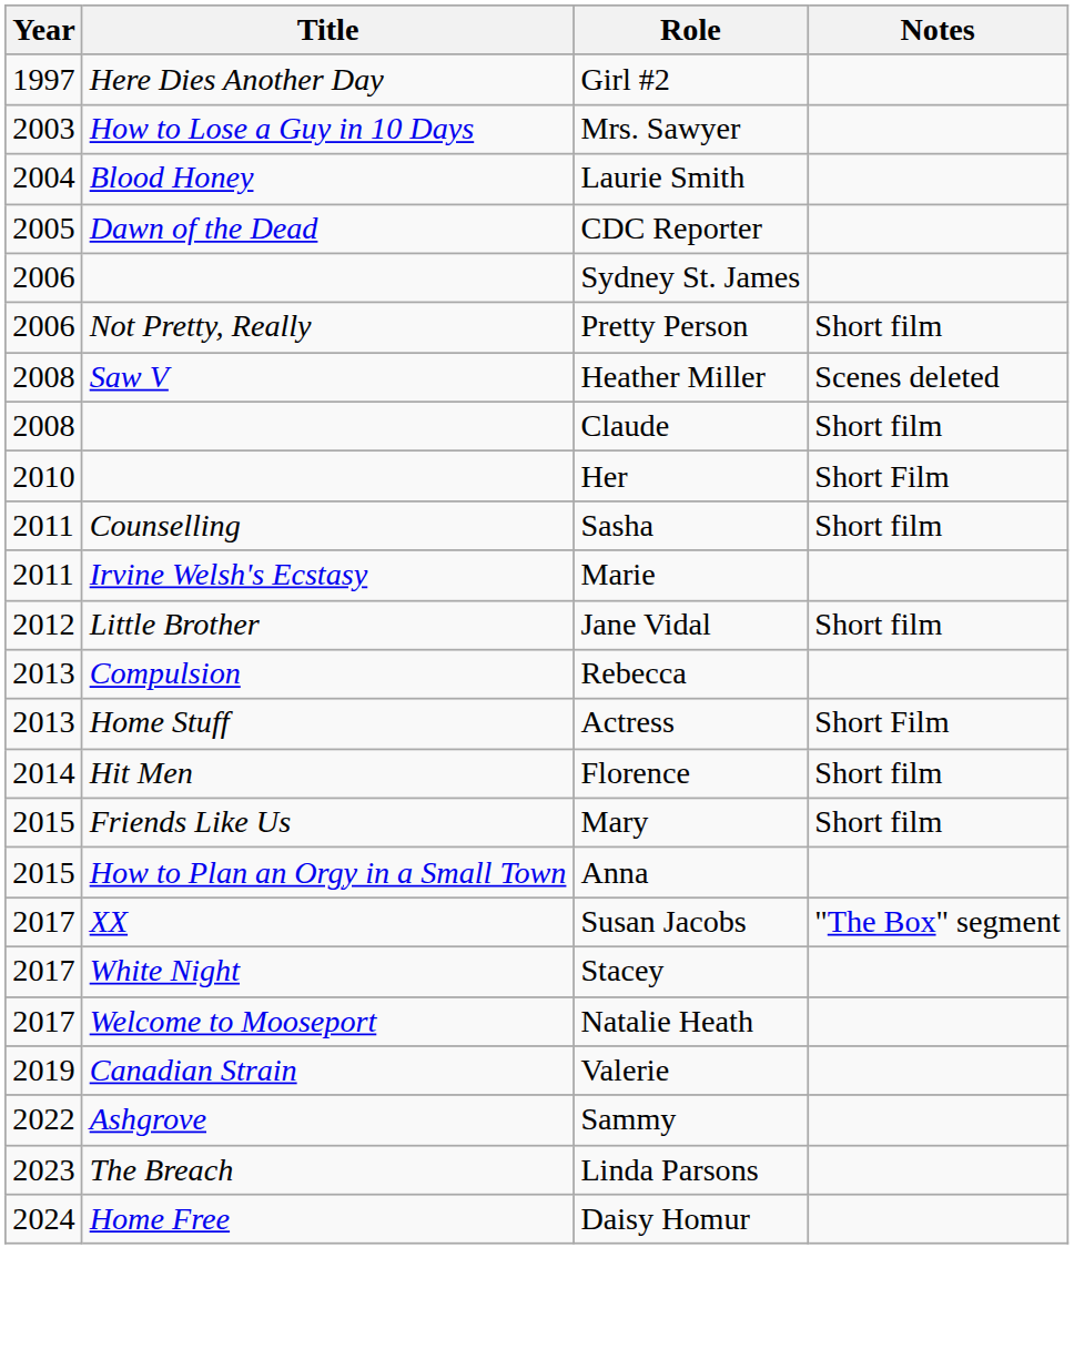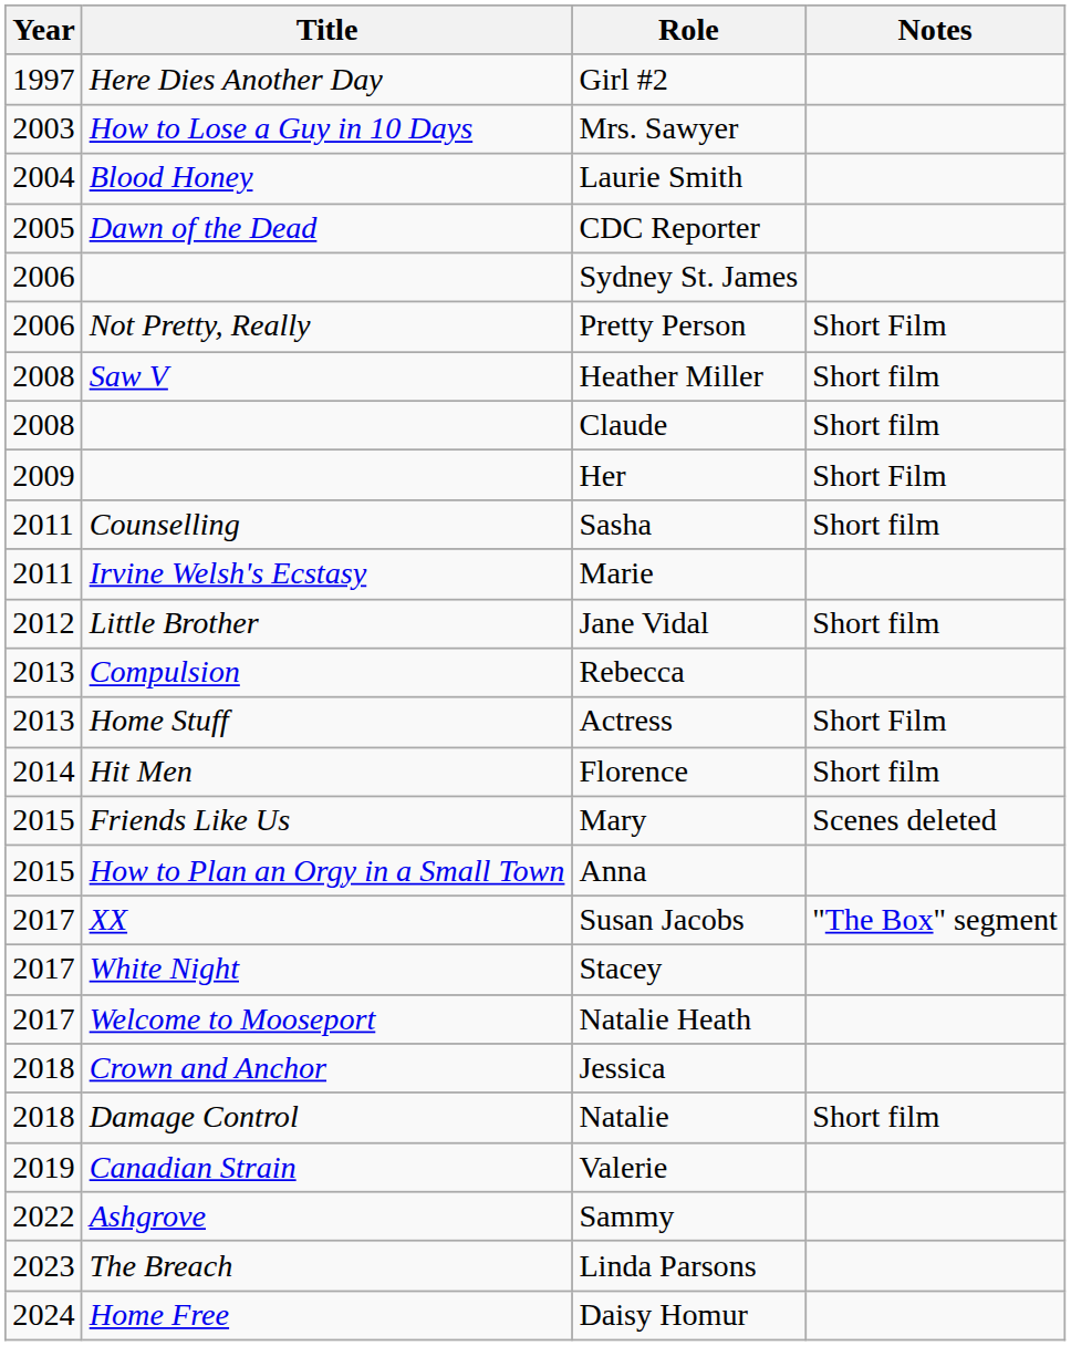Pretty Person | Notes: Short film -> Short Film
Heather Miller | Notes: Scenes deleted -> Short film
Her | Year: 2010 -> 2009
Mary | Notes: Short film -> Scenes deleted
+ row: 2018 | Crown and Anchor | Jessica
+ row: 2018 | Damage Control | Natalie | Short film
